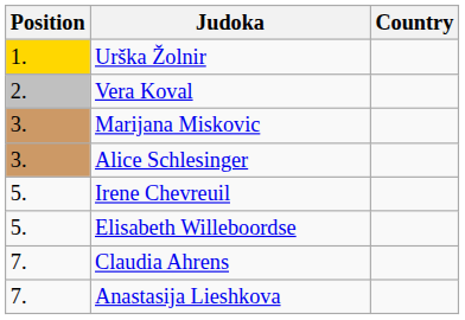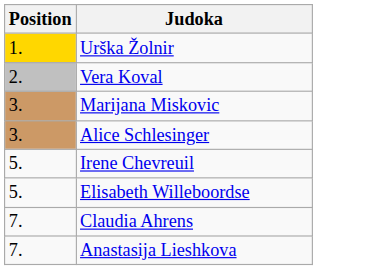- column: Country
